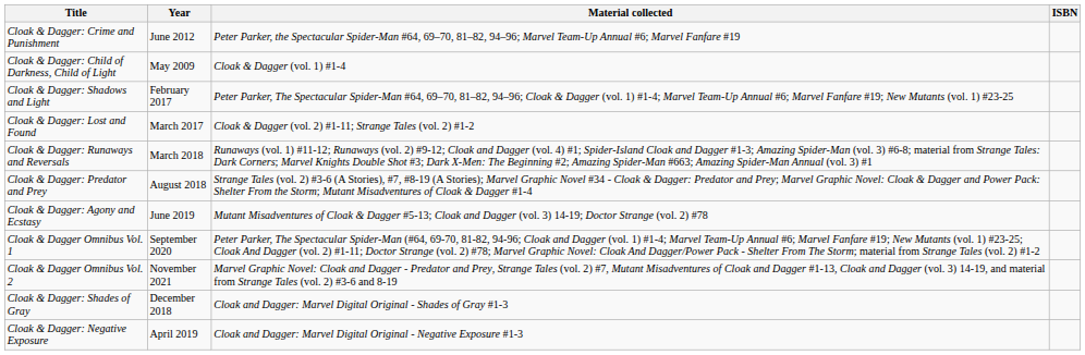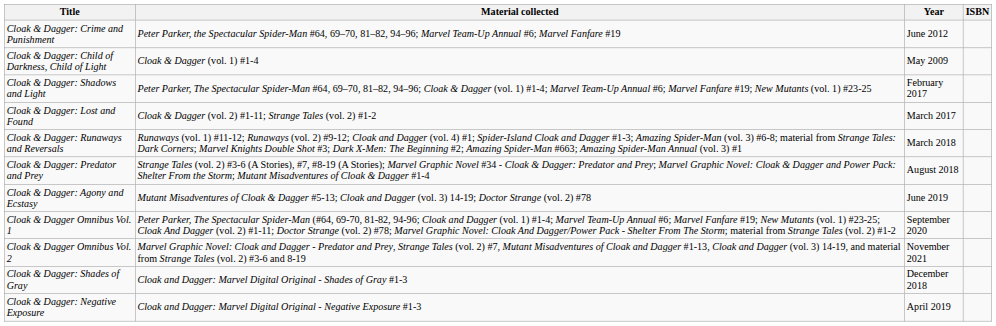columns swapped: Material collected <-> Year
